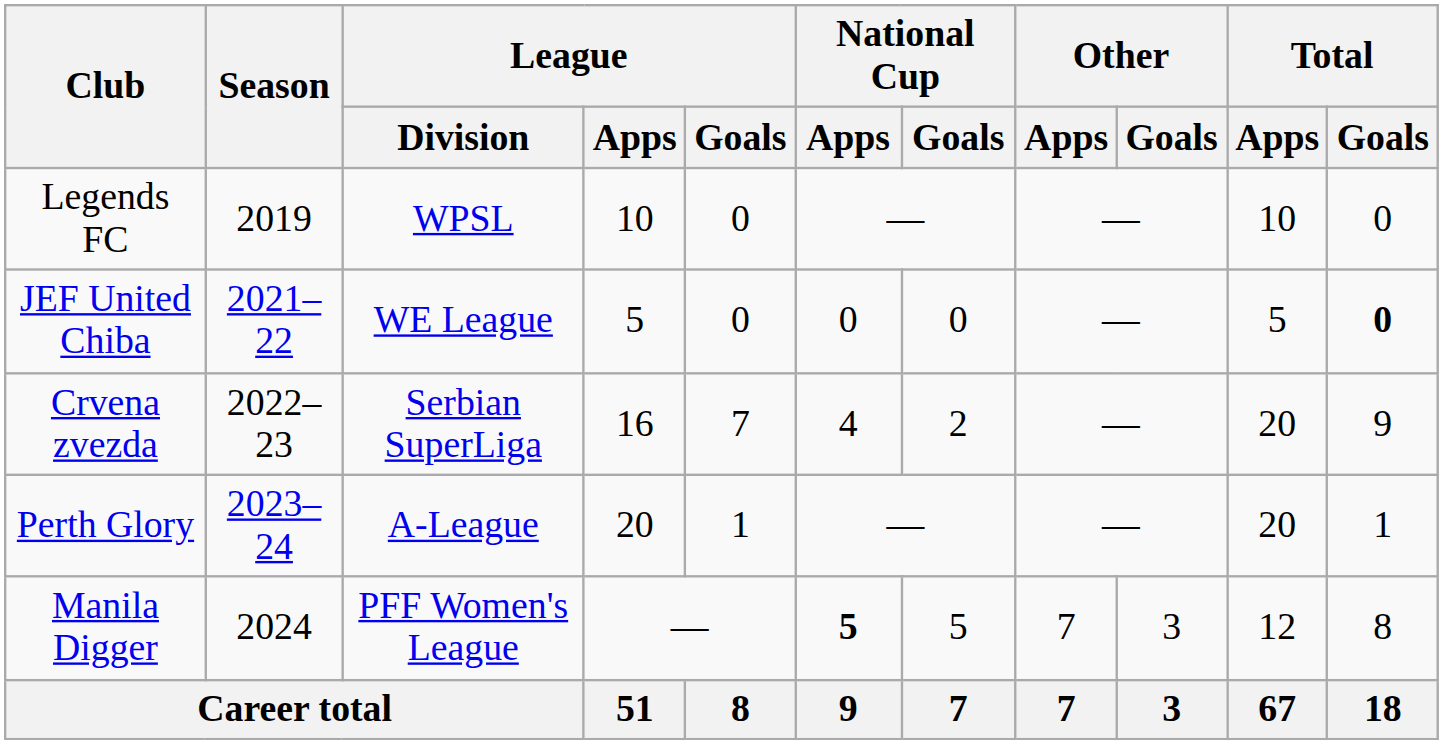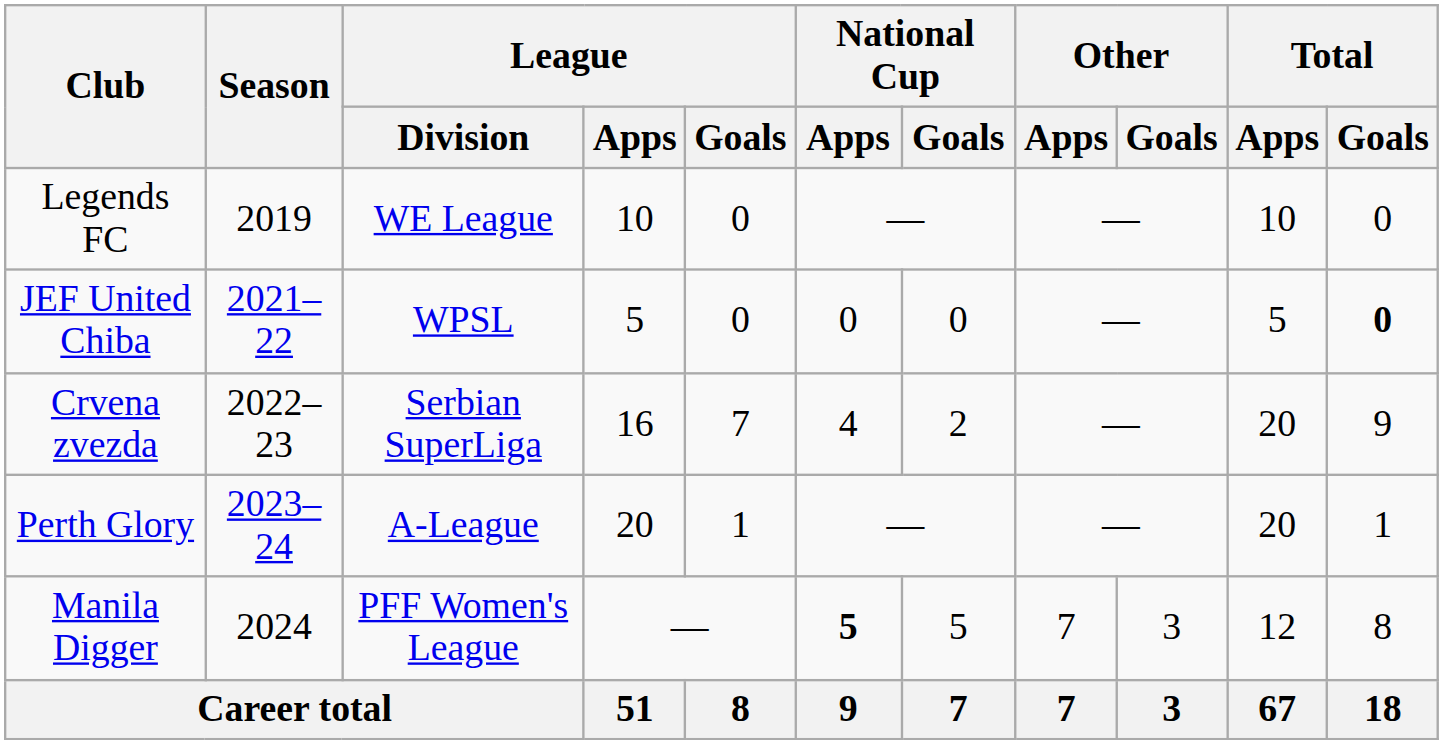Legends FC | League / Division: WPSL -> WE League
JEF United Chiba | League / Division: WE League -> WPSL
